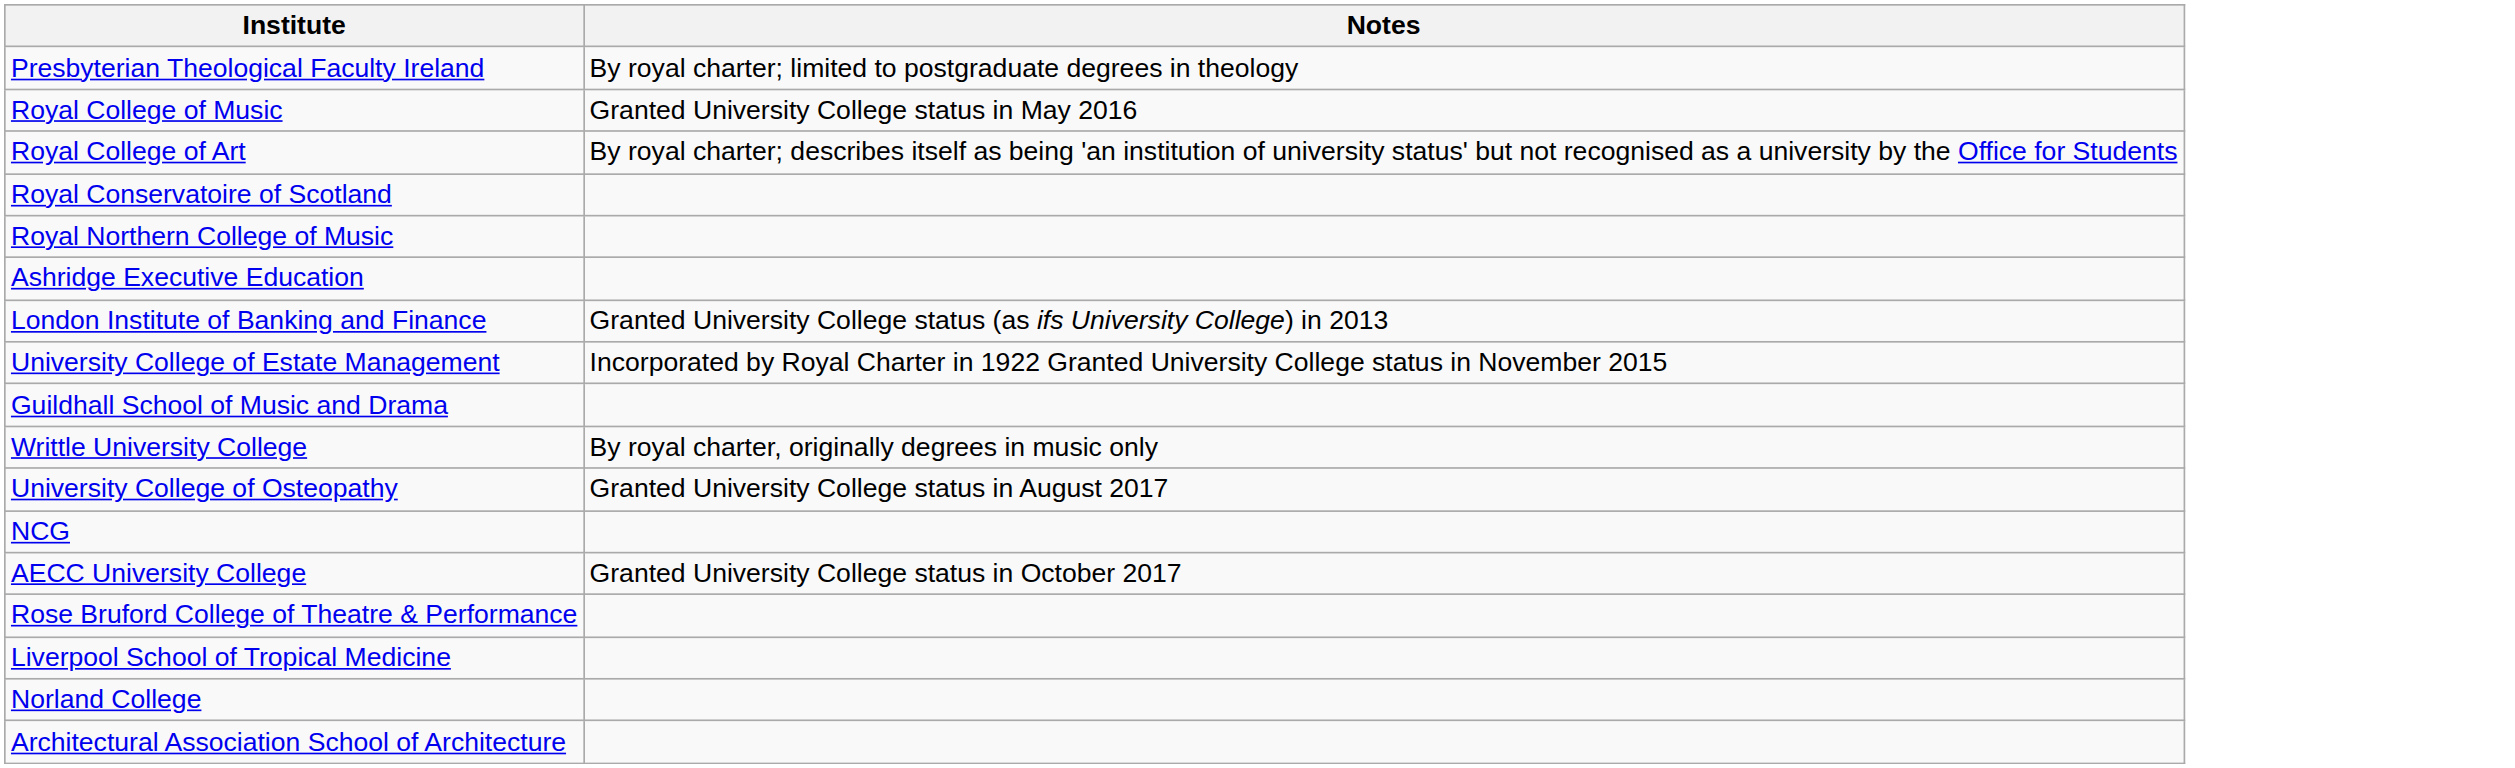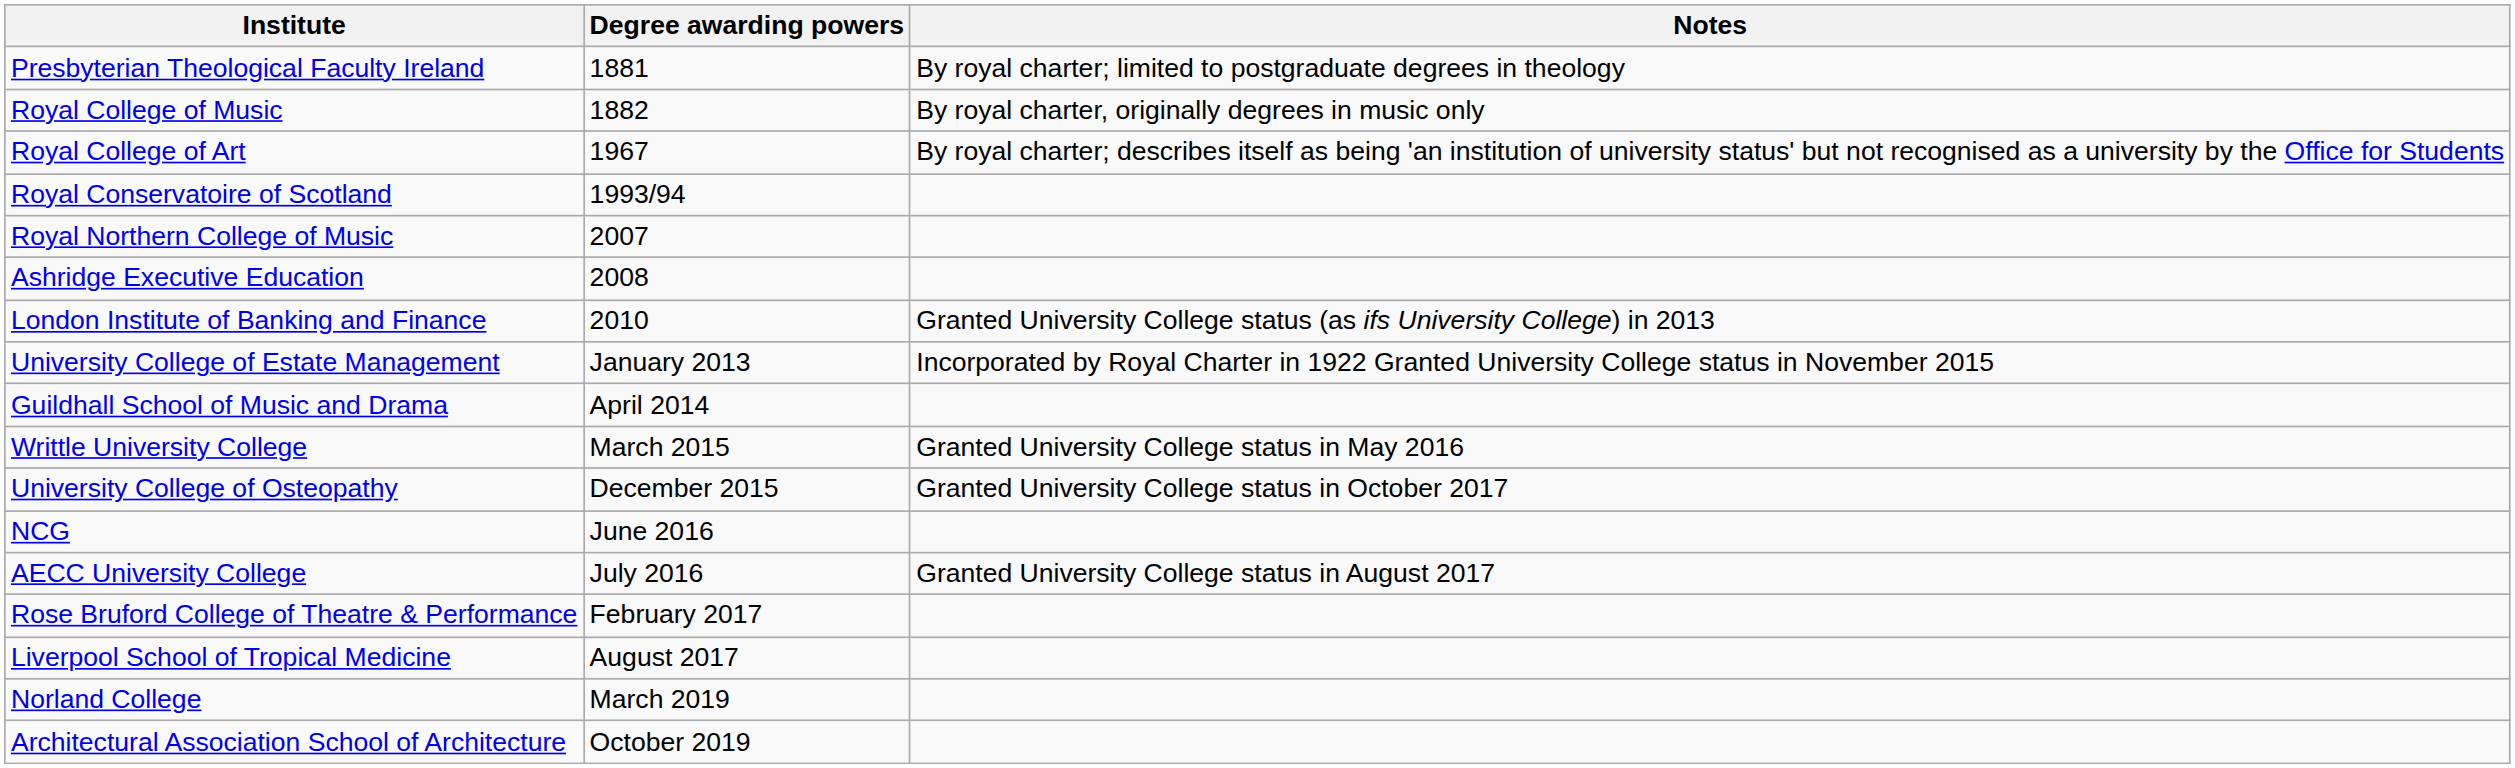+ column: Degree awarding powers | 1881 | 1882 | 1967 | 1993/94 | 2007 | 2008 | 2010 | January 2013 | April 2014 | March 2015 | December 2015 | June 2016 | July 2016 | February 2017 | August 2017 | March 2019 | October 2019
Royal College of Music | Notes: Granted University College status in May 2016 -> By royal charter, originally degrees in music only
Writtle University College | Notes: By royal charter, originally degrees in music only -> Granted University College status in May 2016
University College of Osteopathy | Notes: Granted University College status in August 2017 -> Granted University College status in October 2017
AECC University College | Notes: Granted University College status in October 2017 -> Granted University College status in August 2017
